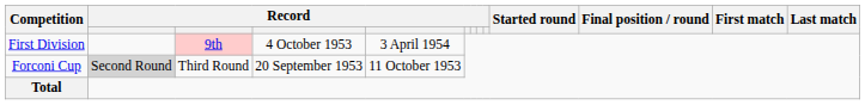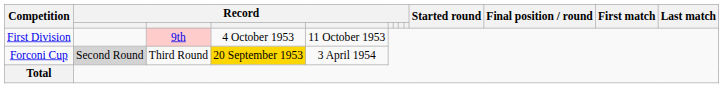First Division | column 5: 3 April 1954 -> 11 October 1953
Forconi Cup | column 4: no background -> gold background
Forconi Cup | column 5: 11 October 1953 -> 3 April 1954
